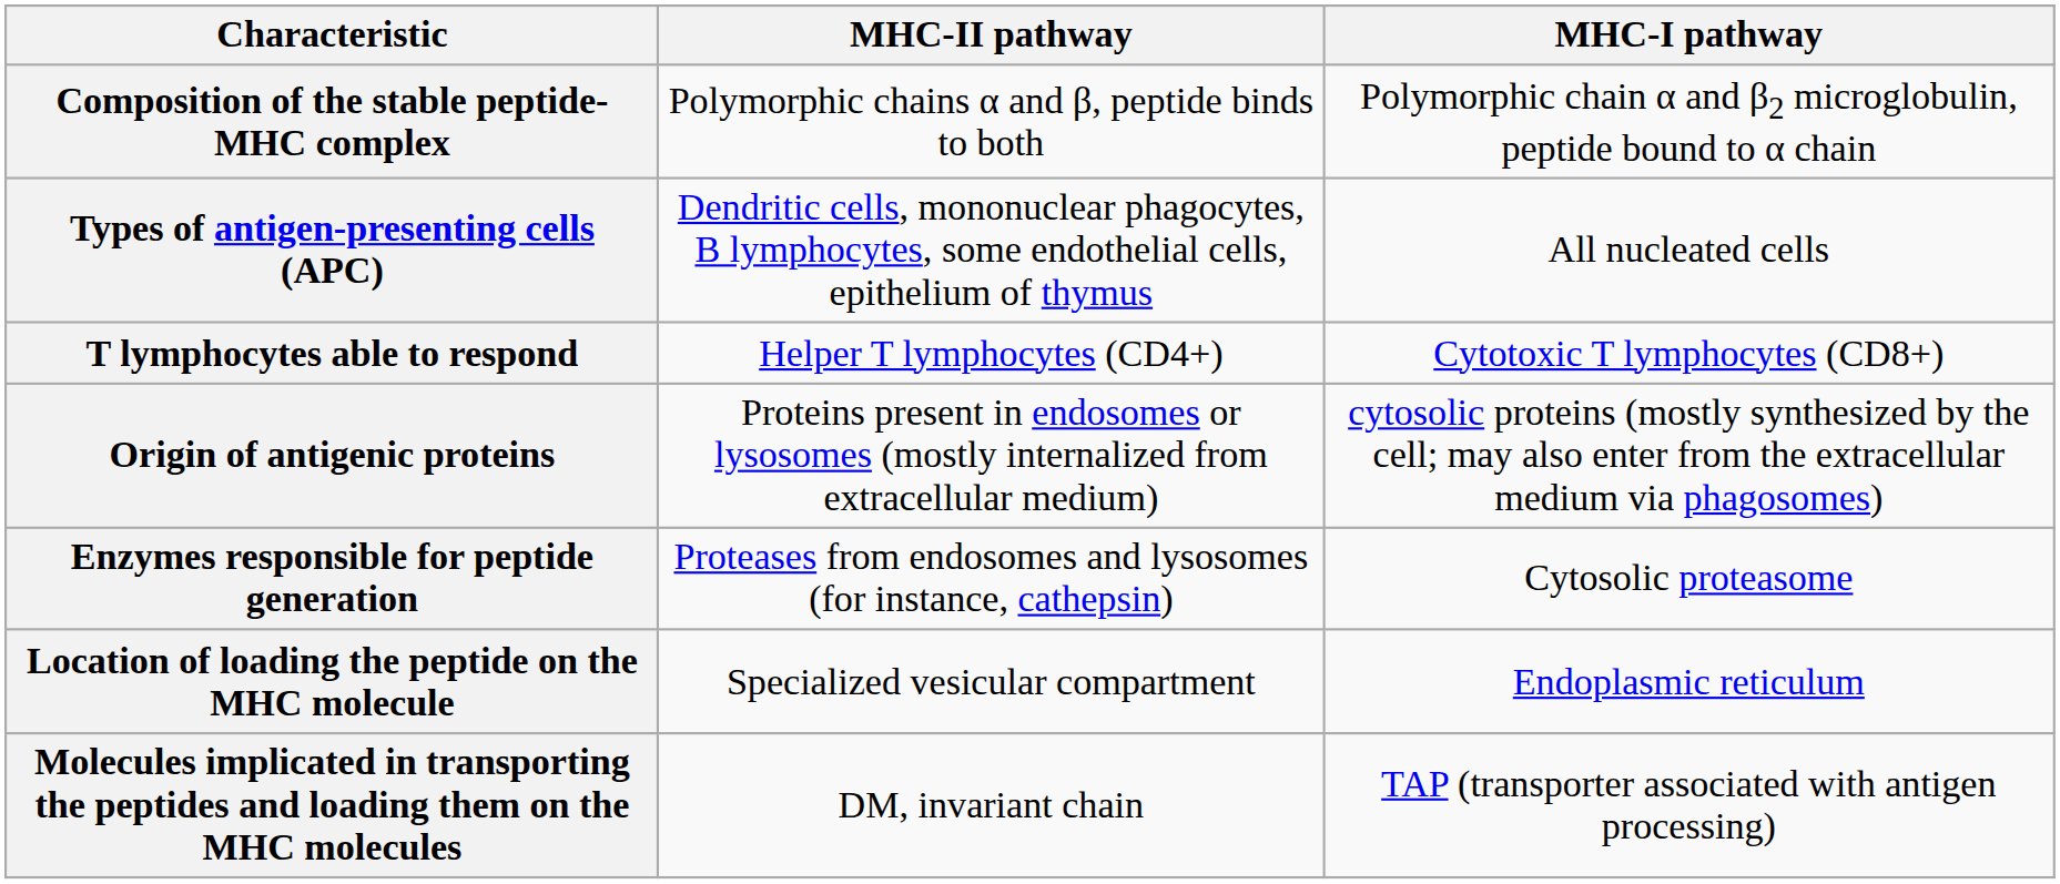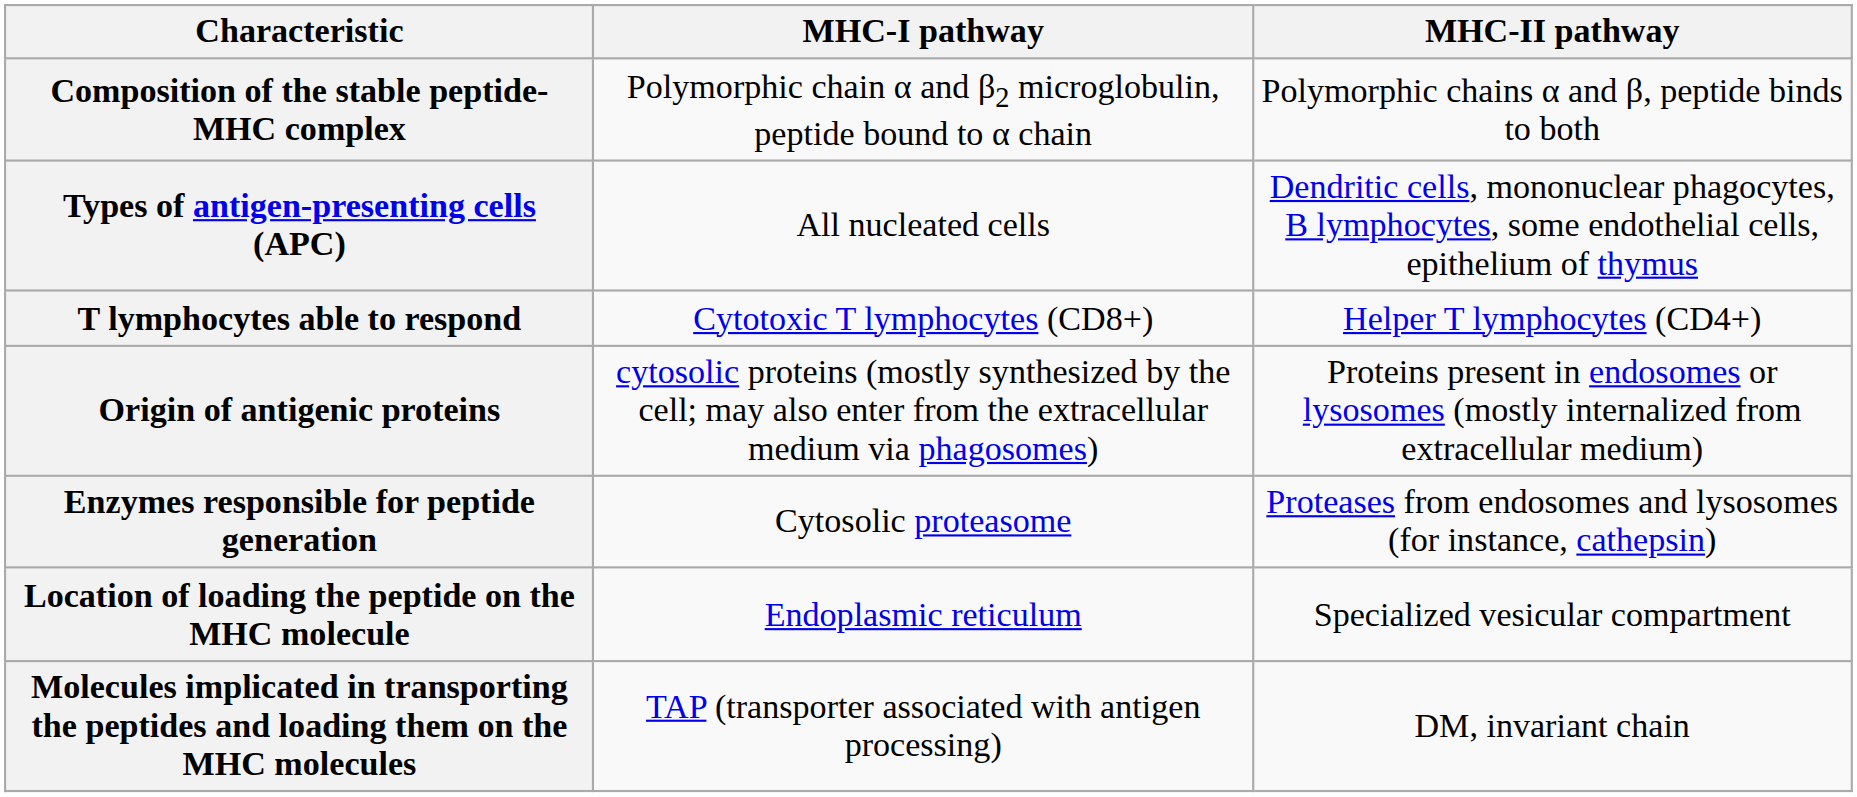columns swapped: MHC-I pathway <-> MHC-II pathway
